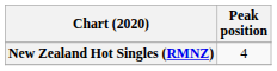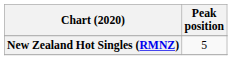New Zealand Hot Singles (RMNZ) | Peak position: 4 -> 5
